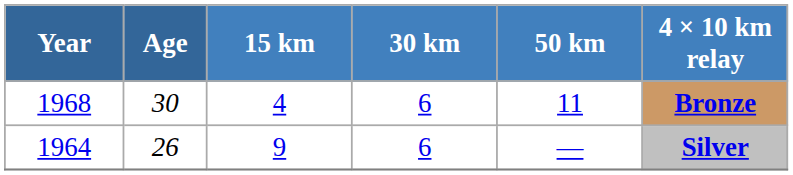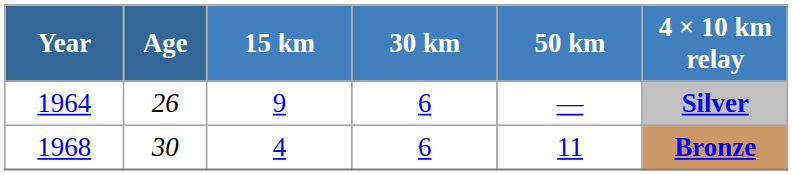rows swapped: 1964 <-> 1968
